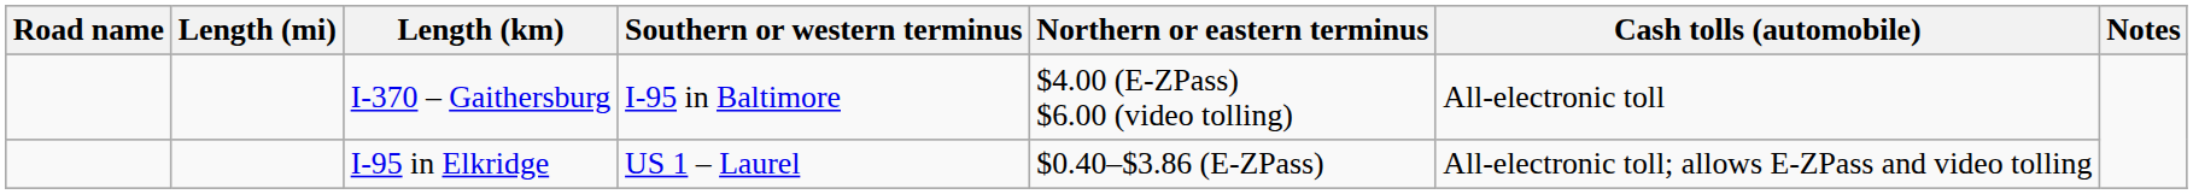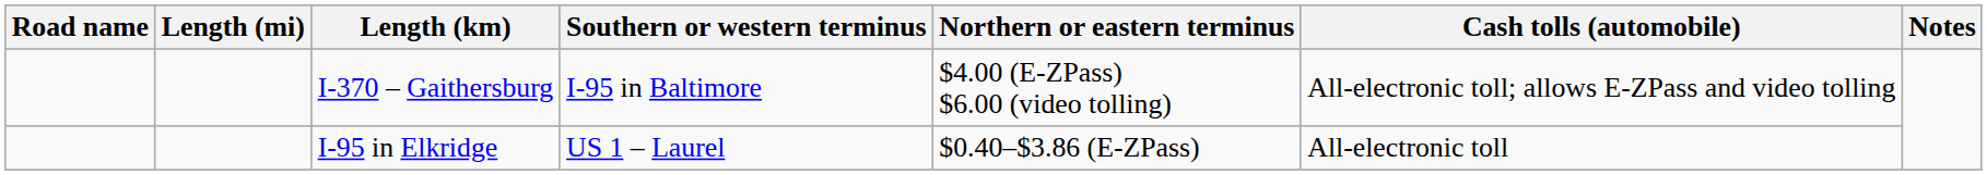I-370 – Gaithersburg | Cash tolls (automobile): All-electronic toll -> All-electronic toll; allows E-ZPass and video tolling
I-95 in Elkridge | Cash tolls (automobile): All-electronic toll; allows E-ZPass and video tolling -> All-electronic toll
